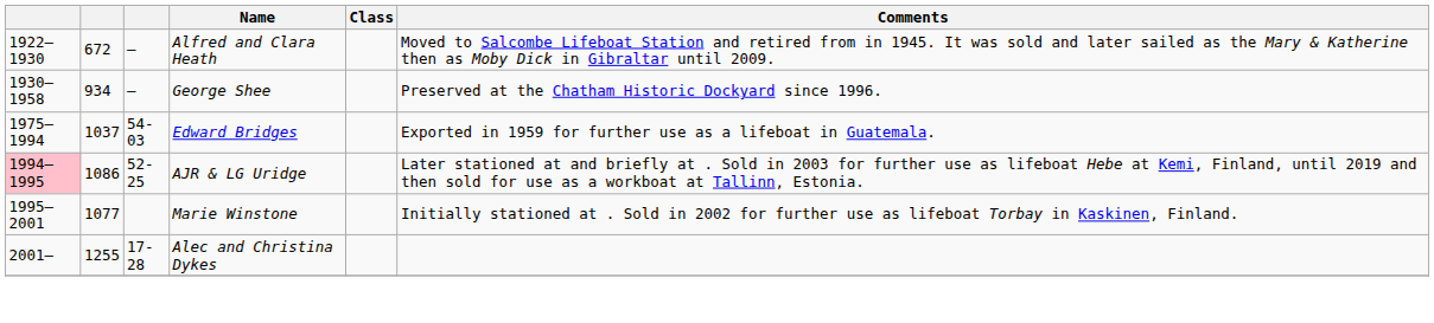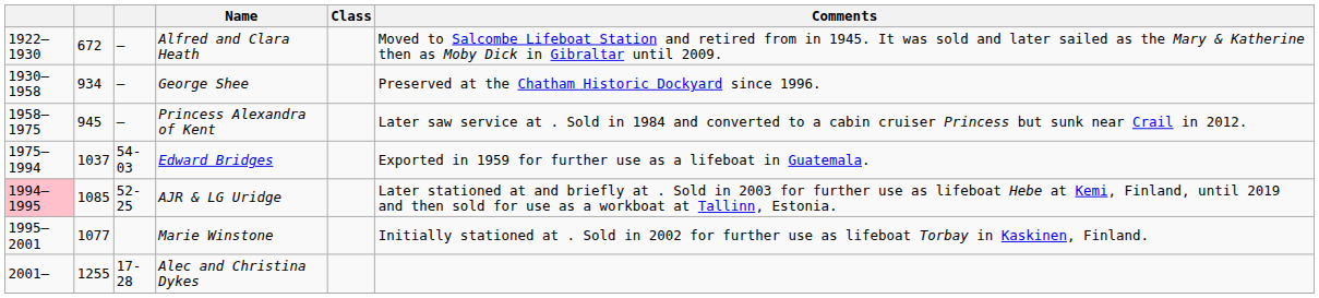+ row: 1958–1975 | 945 | – | Princess Alexandra of Kent | Later saw service at . Sold in 1984 and converted to a cabin cruiser Princess but sunk near Crail in 2012.
AJR & LG Uridge | column 2: 1086 -> 1085
